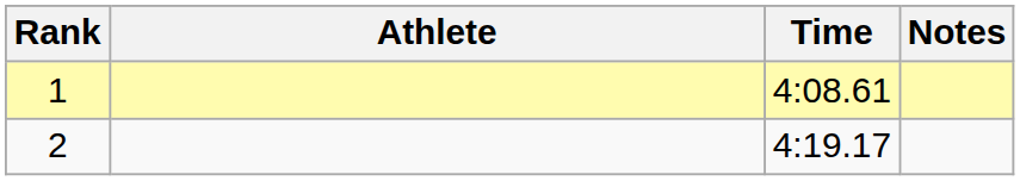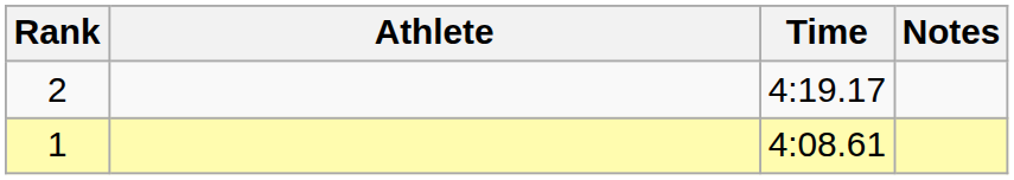rows swapped: 1 <-> 2
